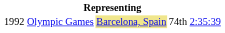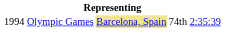Olympic Games | column 1: 1992 -> 1994
